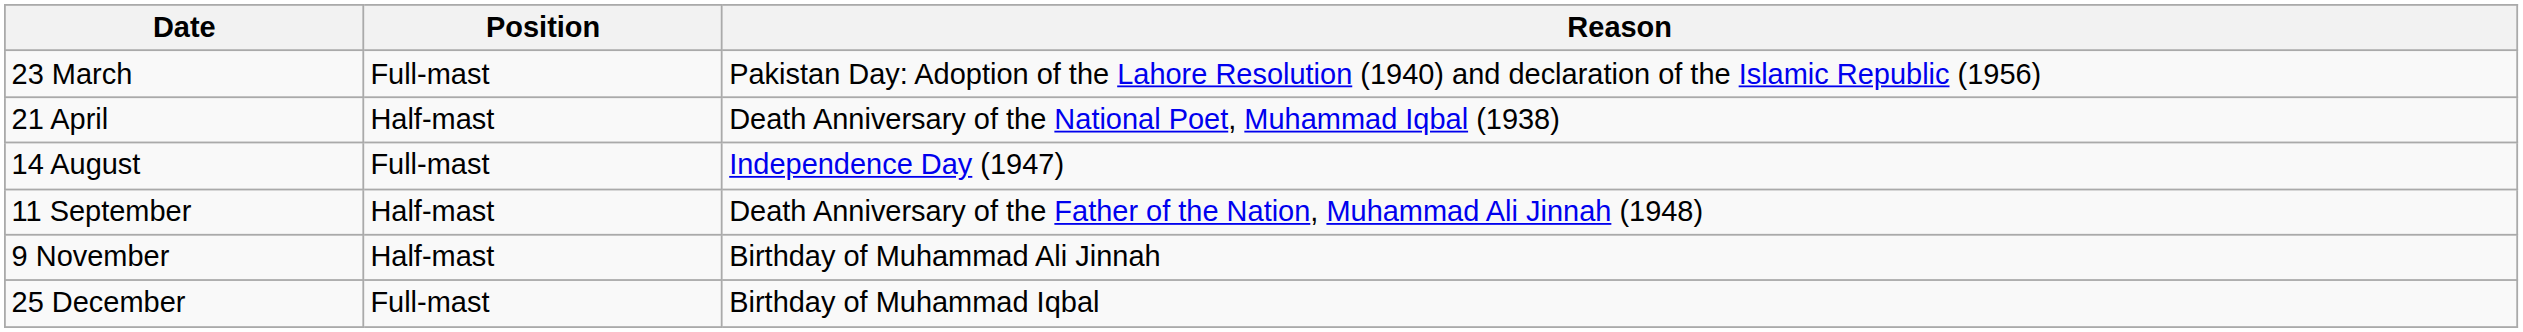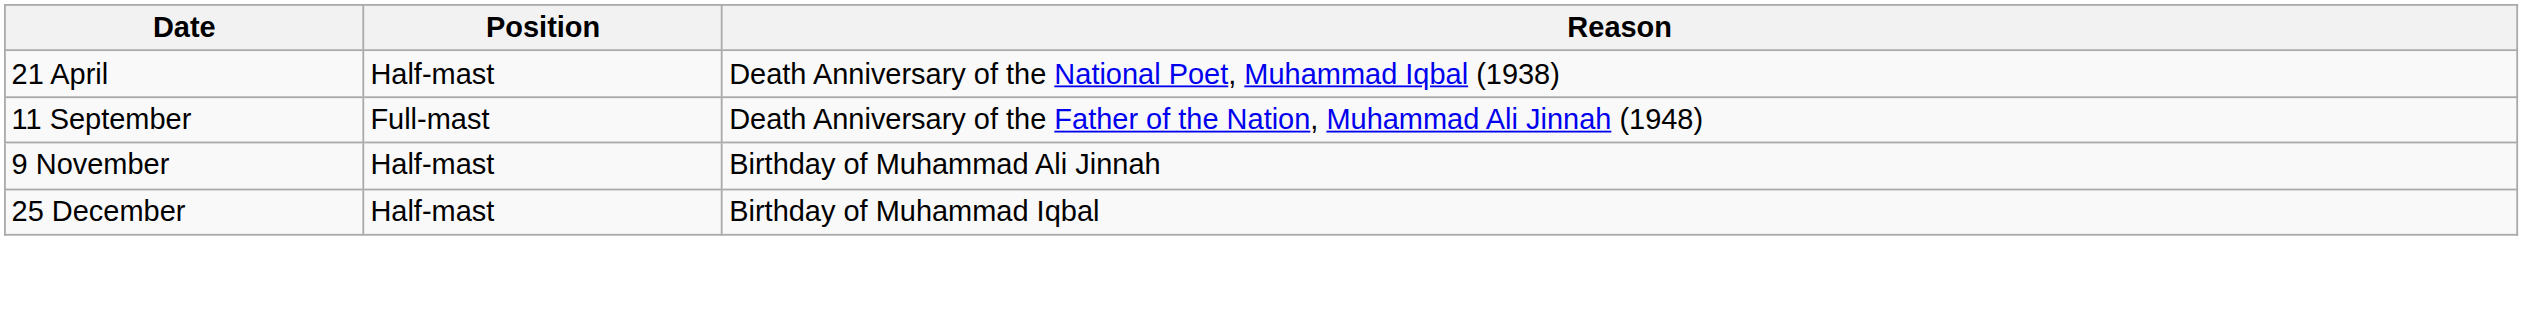- row: 23 March | Full-mast | Pakistan Day: Adoption of the Lahore Resolution (1940) and declaration of the Islamic Republic (1956)
- row: 14 August | Full-mast | Independence Day (1947)
11 September | Position: Half-mast -> Full-mast
25 December | Position: Full-mast -> Half-mast
